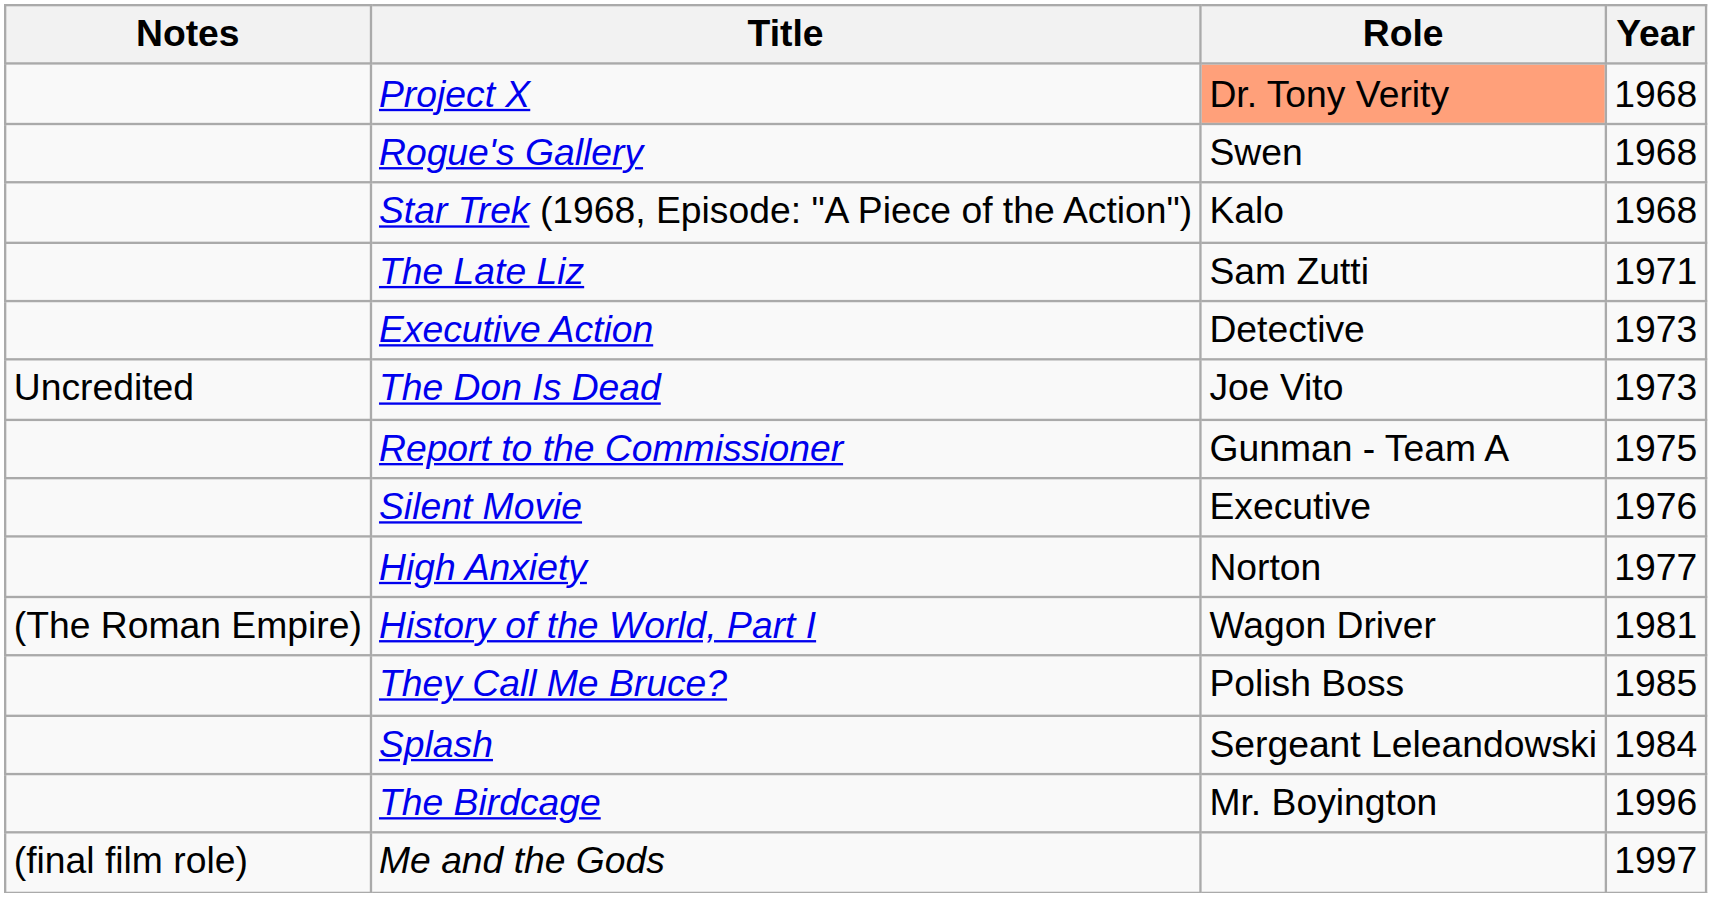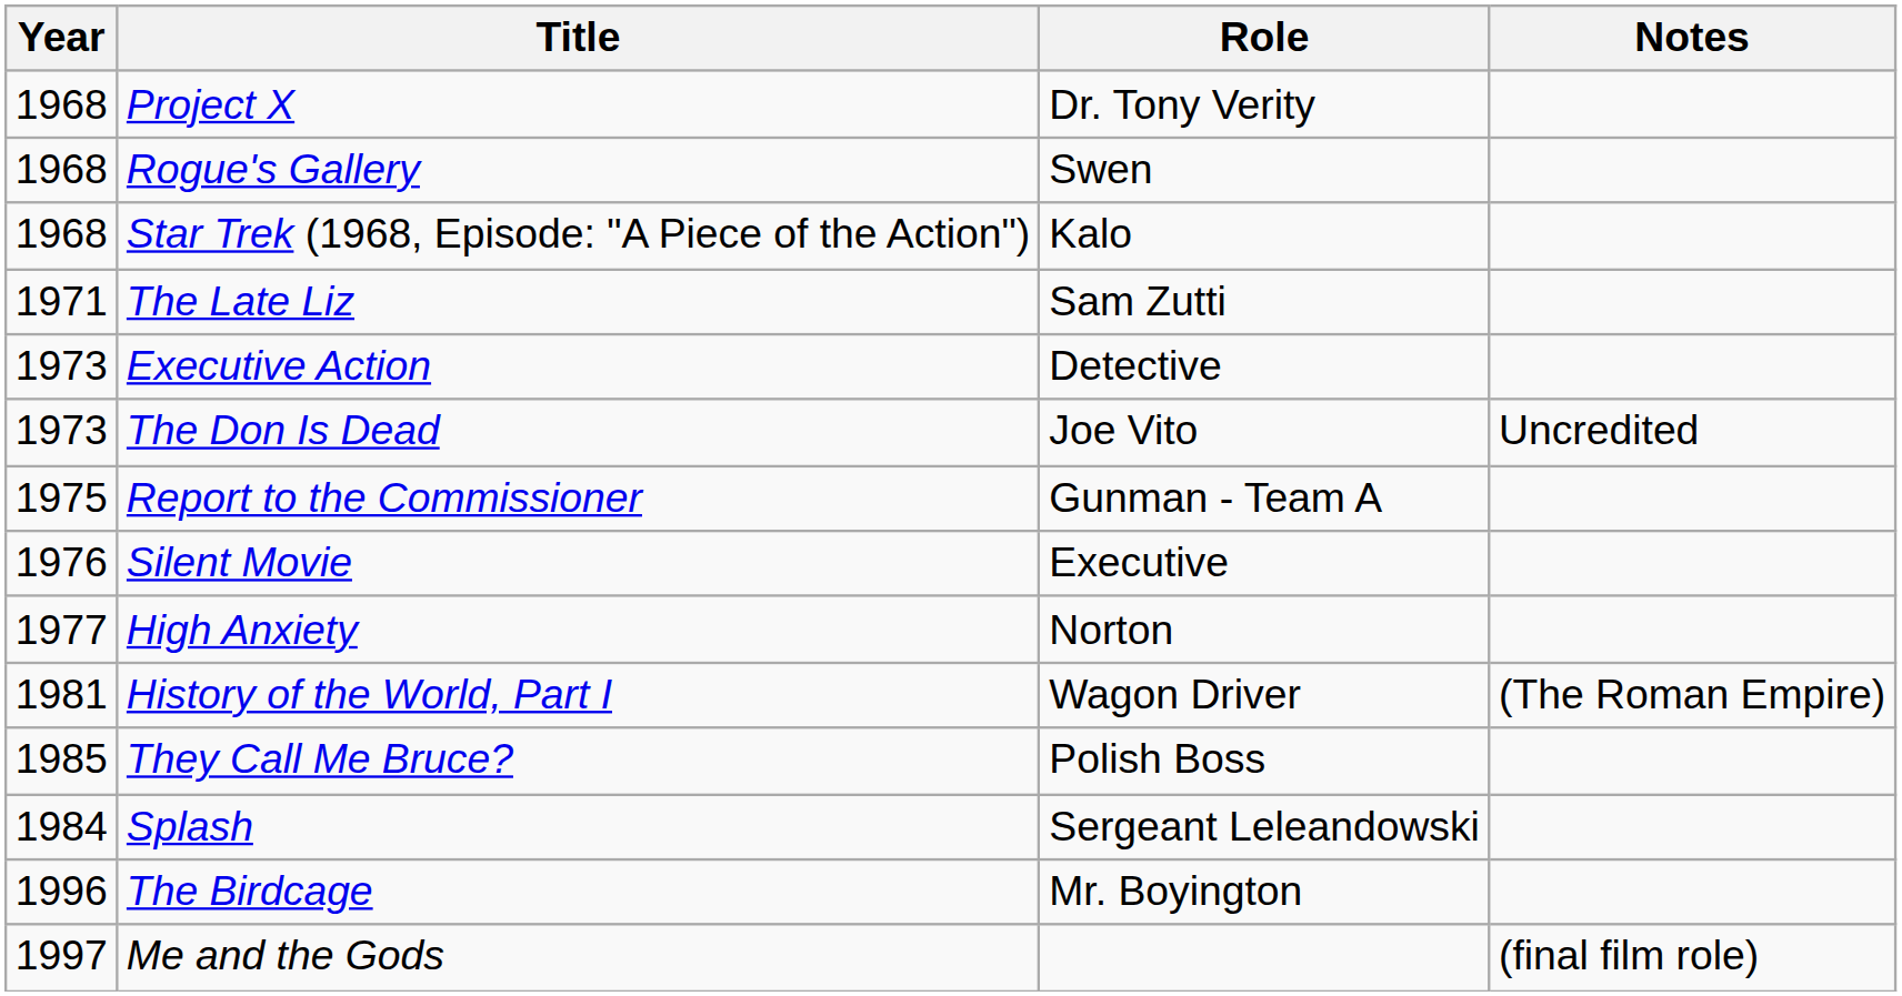columns swapped: Year <-> Notes
Project X | Role: lightsalmon background -> no background
